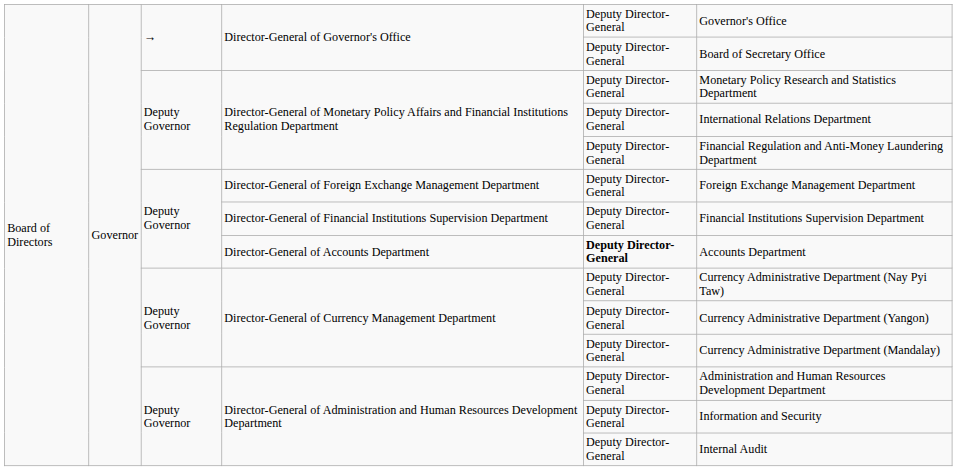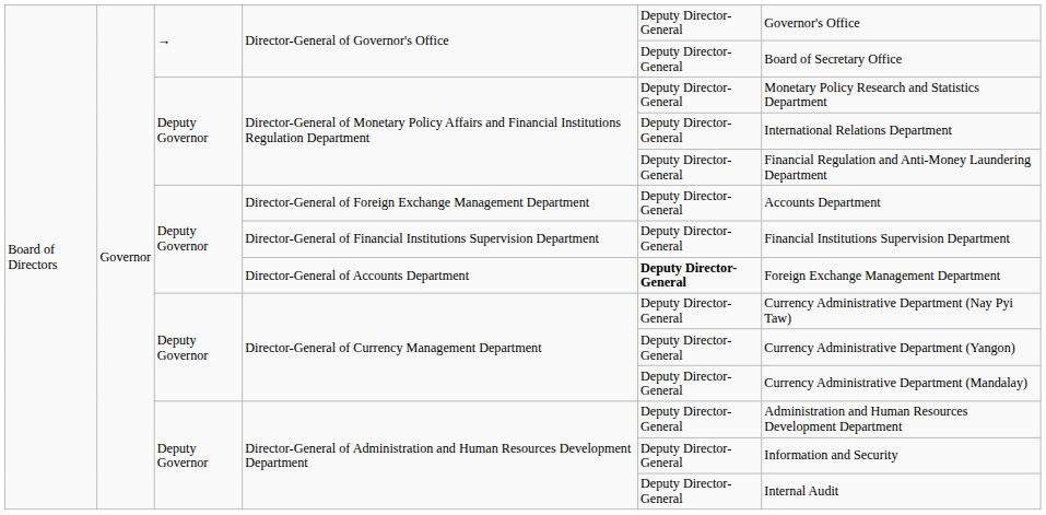Director-General of Foreign Exchange Management Department | column 6: Foreign Exchange Management Department -> Accounts Department
Director-General of Accounts Department | column 6: Accounts Department -> Foreign Exchange Management Department
